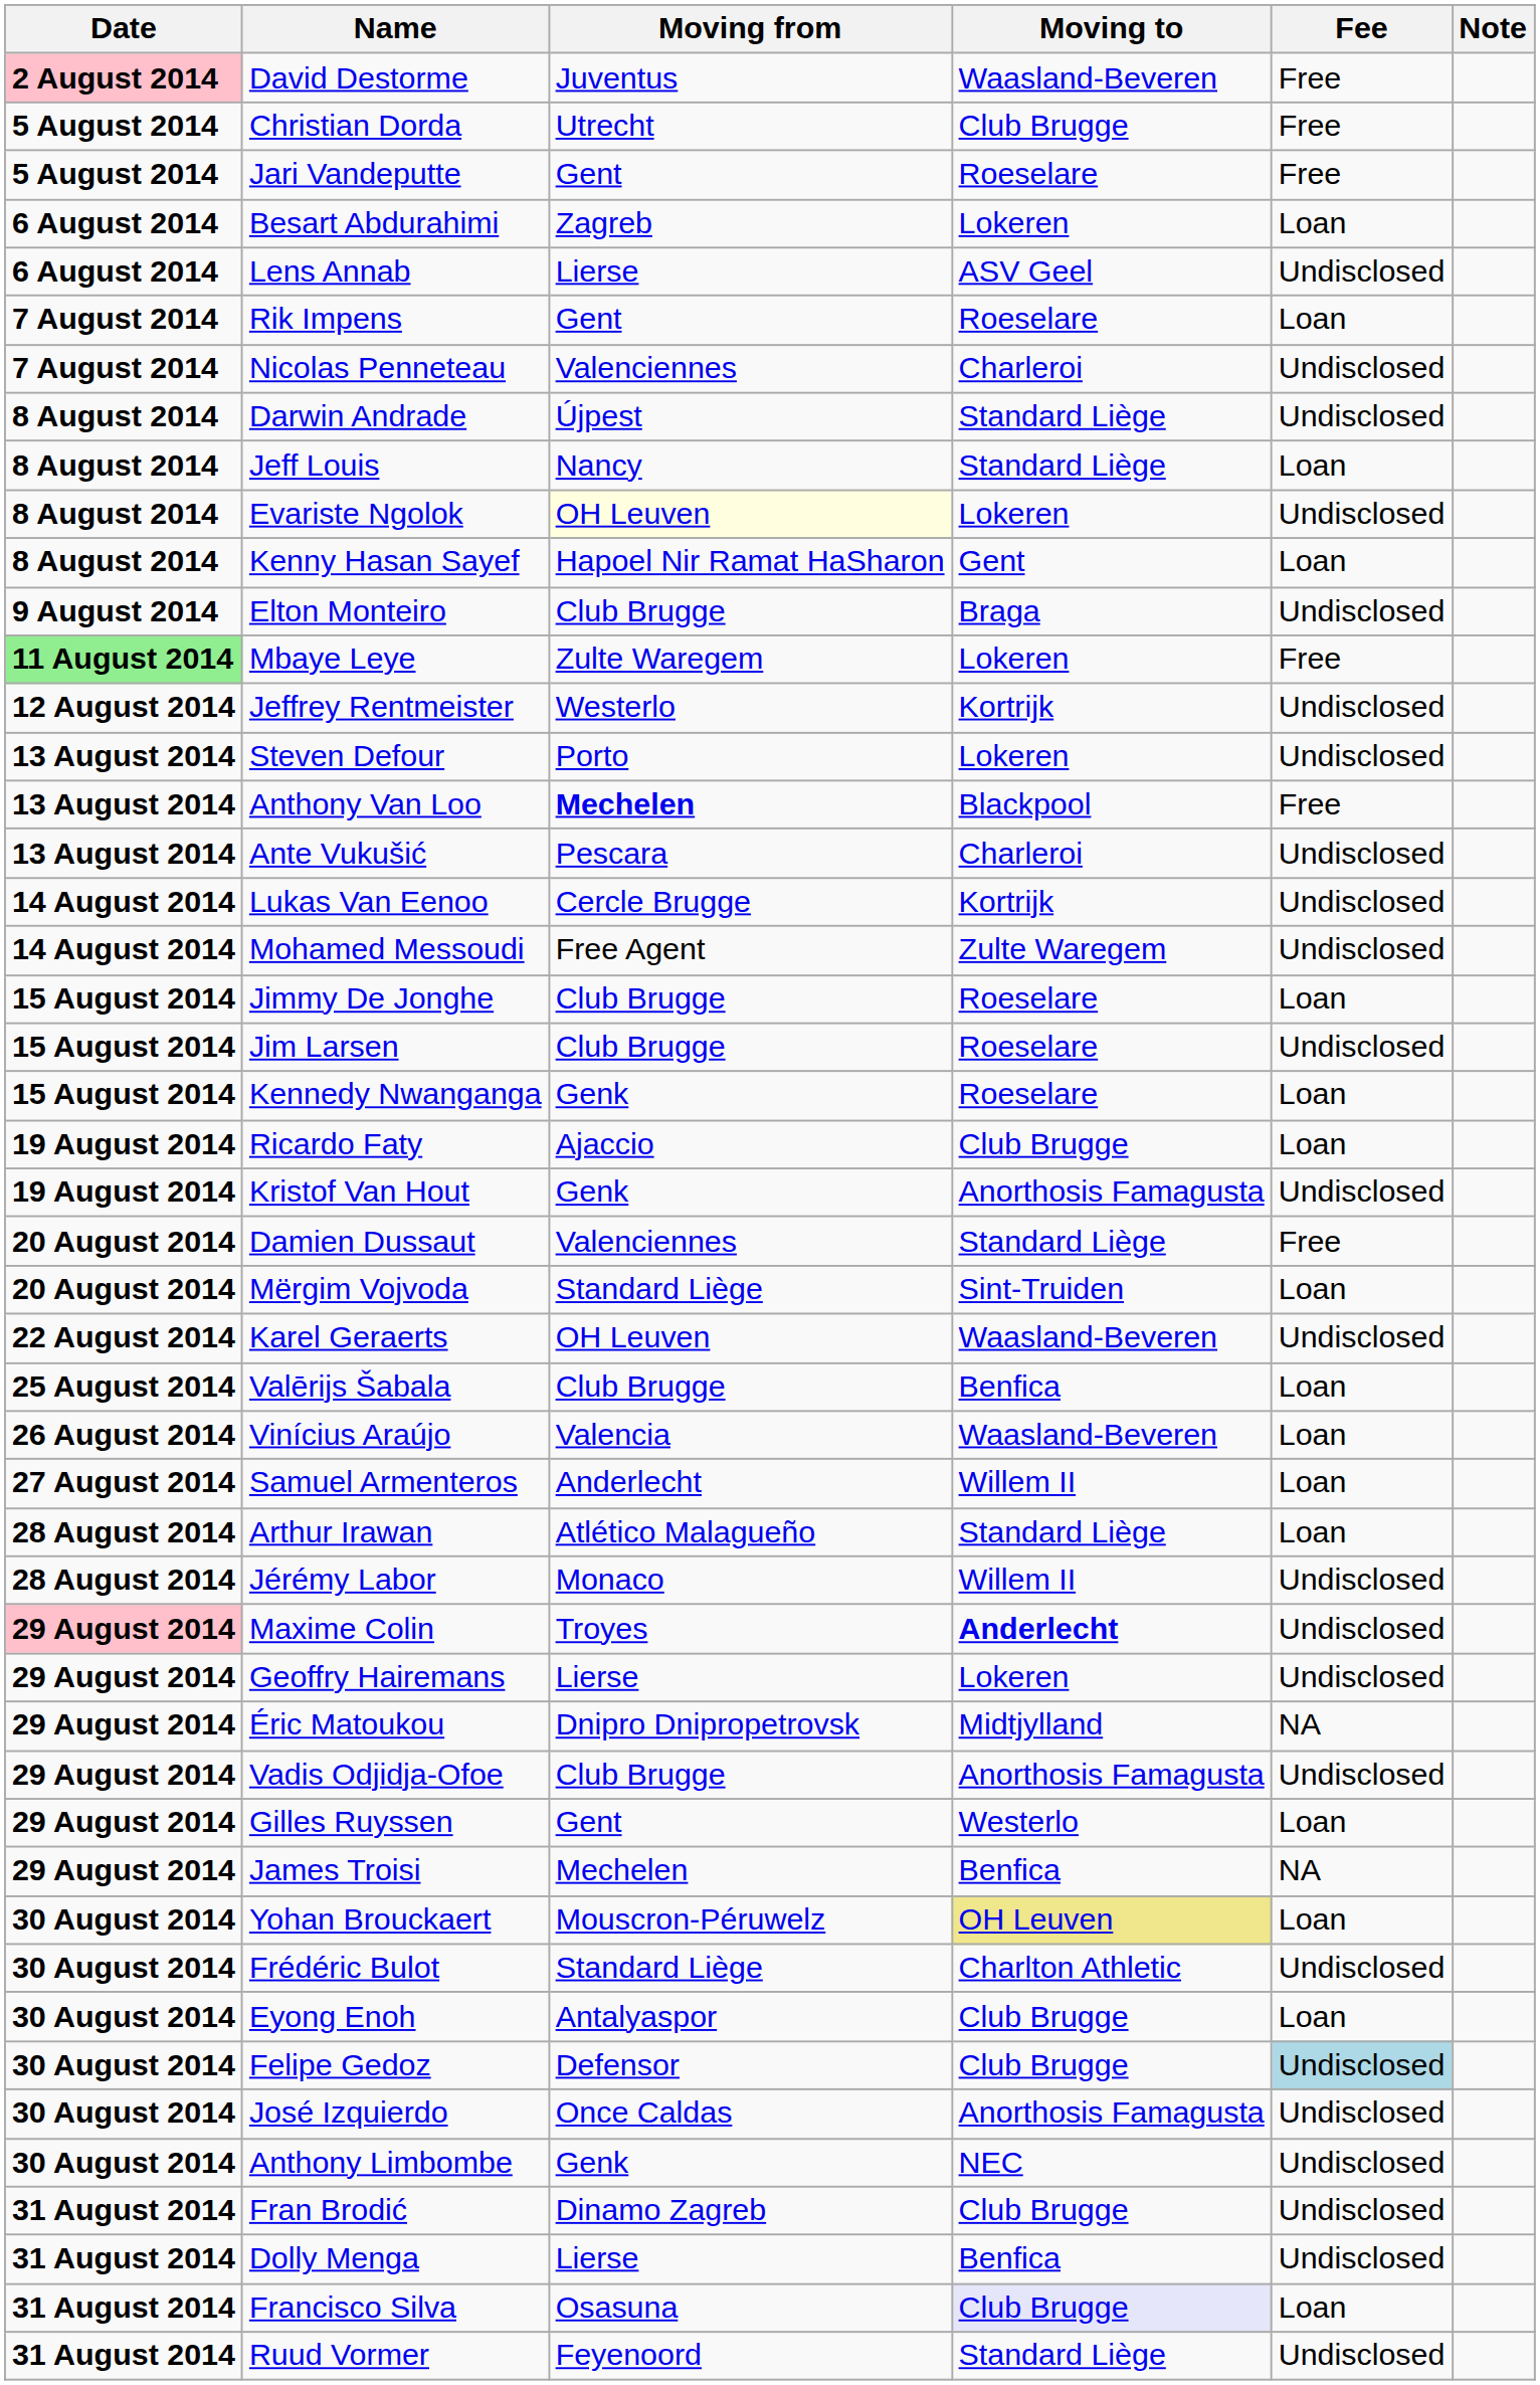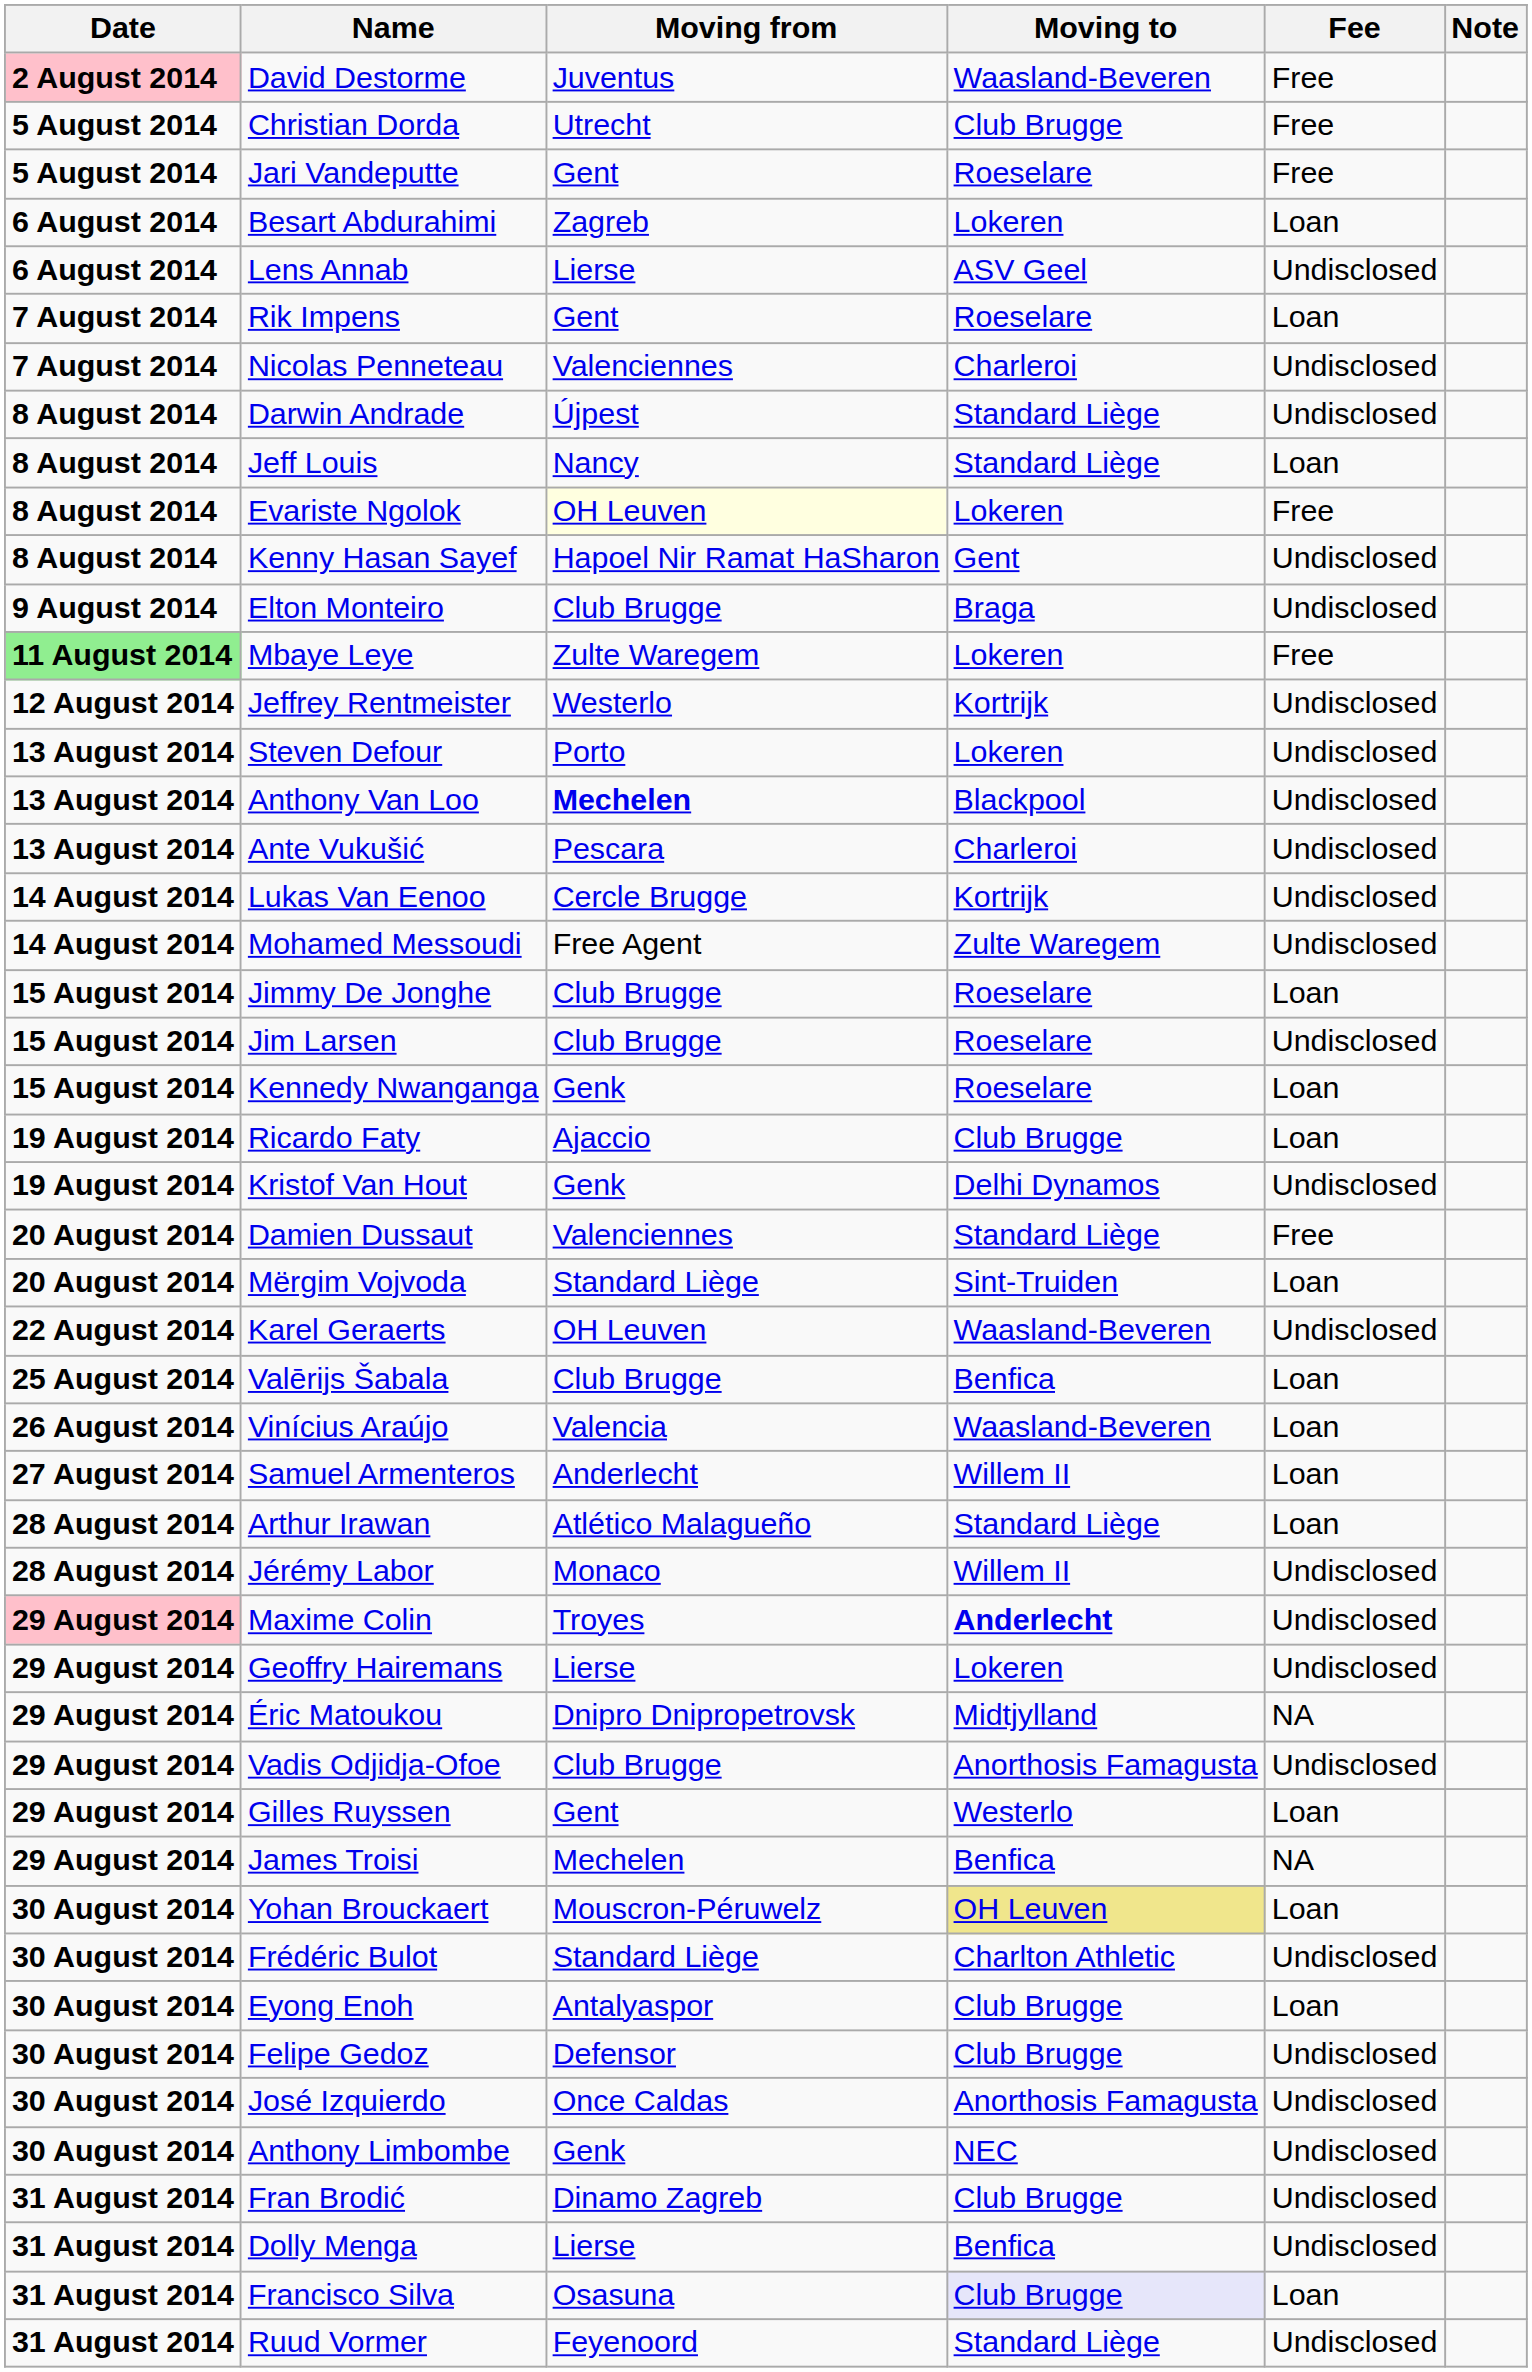Evariste Ngolok | Fee: Undisclosed -> Free
Kenny Hasan Sayef | Fee: Loan -> Undisclosed
Anthony Van Loo | Fee: Free -> Undisclosed
Kristof Van Hout | Moving to: Anorthosis Famagusta -> Delhi Dynamos
Felipe Gedoz | Fee: lightblue background -> no background
